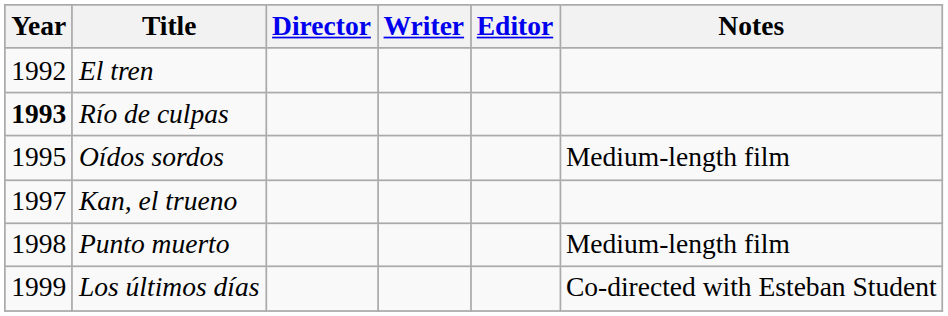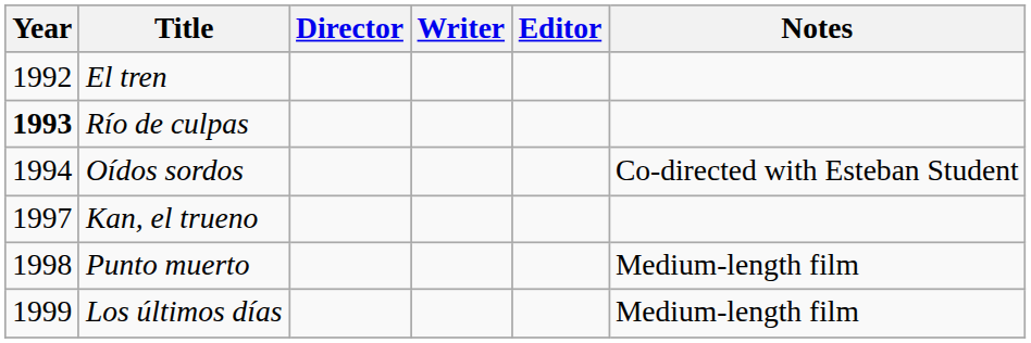Oídos sordos | Year: 1995 -> 1994
Oídos sordos | Notes: Medium-length film -> Co-directed with Esteban Student
Los últimos días | Notes: Co-directed with Esteban Student -> Medium-length film
